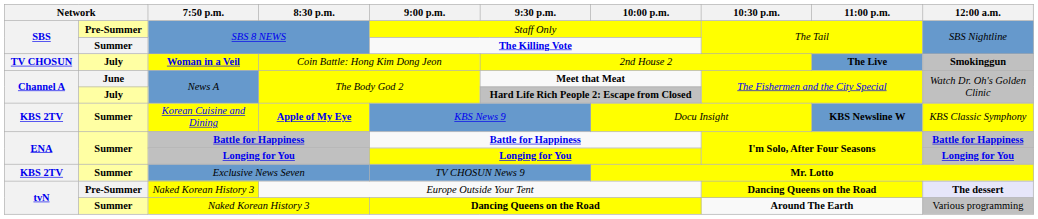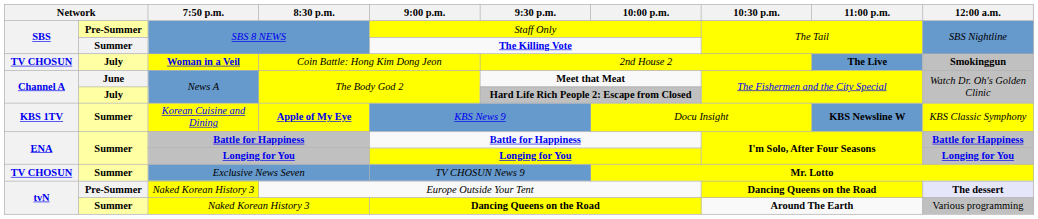Apple of My Eye | column 1: KBS 2TV -> KBS 1TV
Exclusive News Seven | column 1: KBS 2TV -> TV CHOSUN
